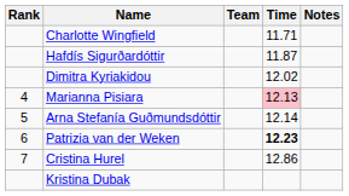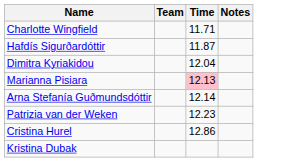- column: Rank | 4 | 5 | 6 | 7
Dimitra Kyriakidou | Time: 12.02 -> 12.04
Patrizia van der Weken | Time: bold -> normal
